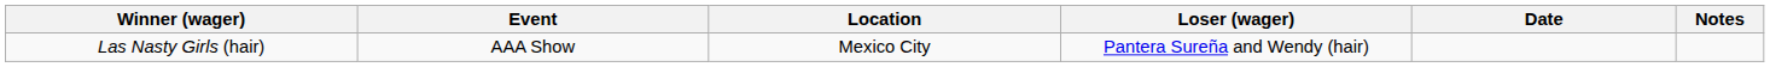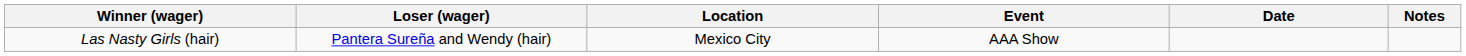columns swapped: Loser (wager) <-> Event
